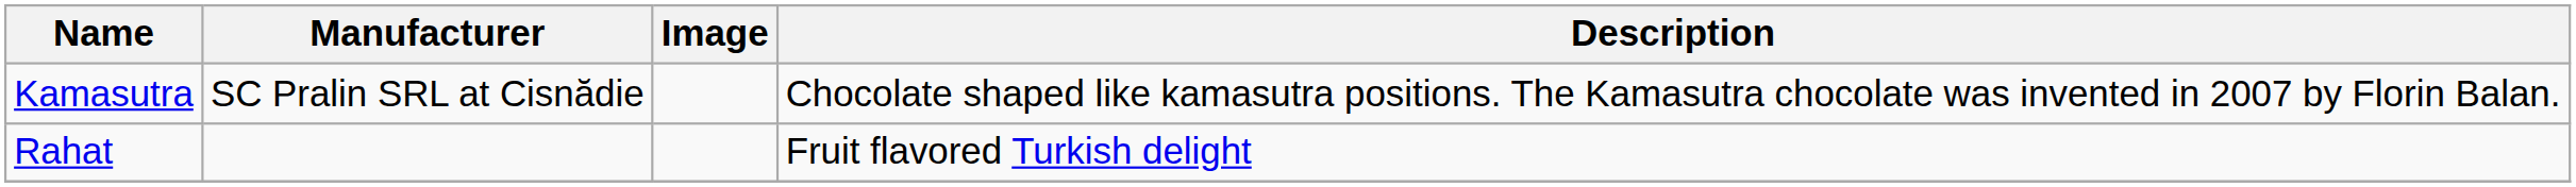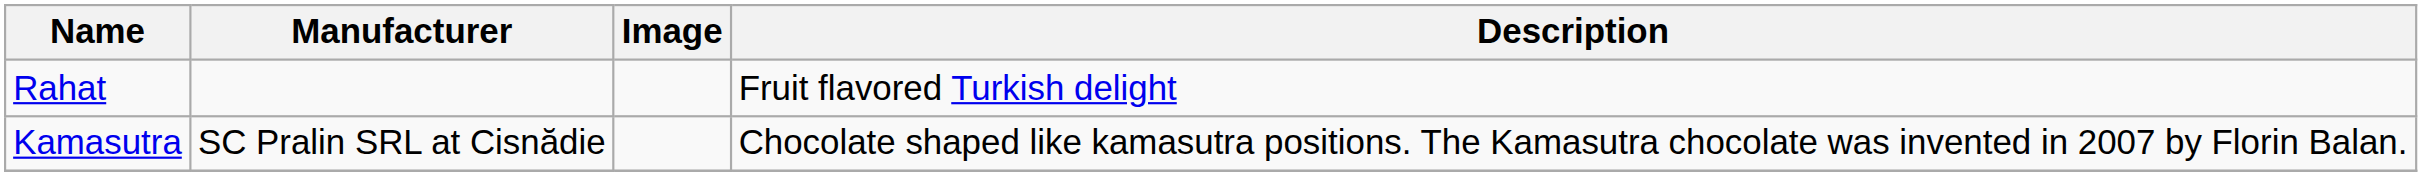rows swapped: Kamasutra <-> Rahat
